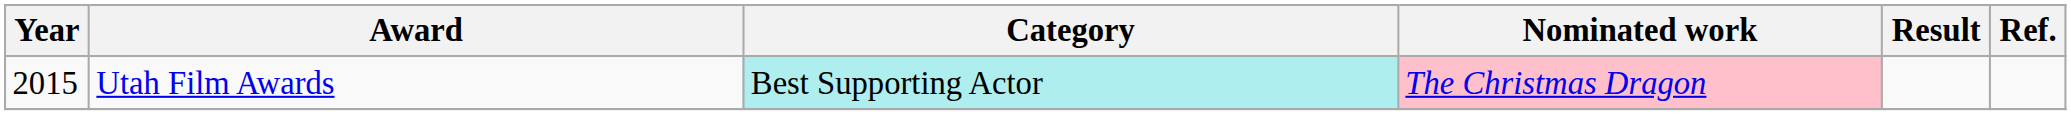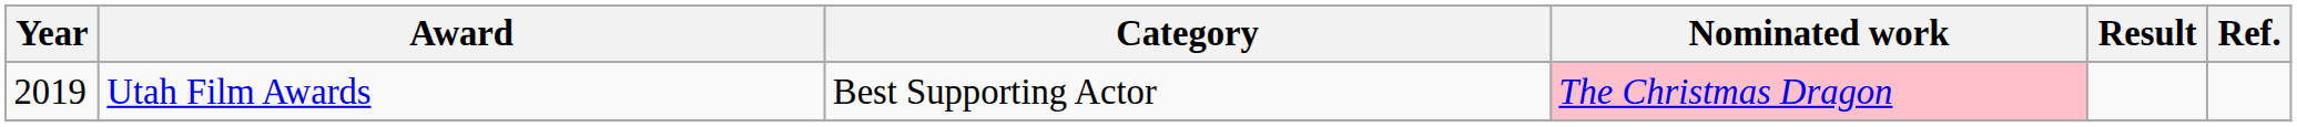Utah Film Awards | Year: 2015 -> 2019
Utah Film Awards | Category: paleturquoise background -> no background
